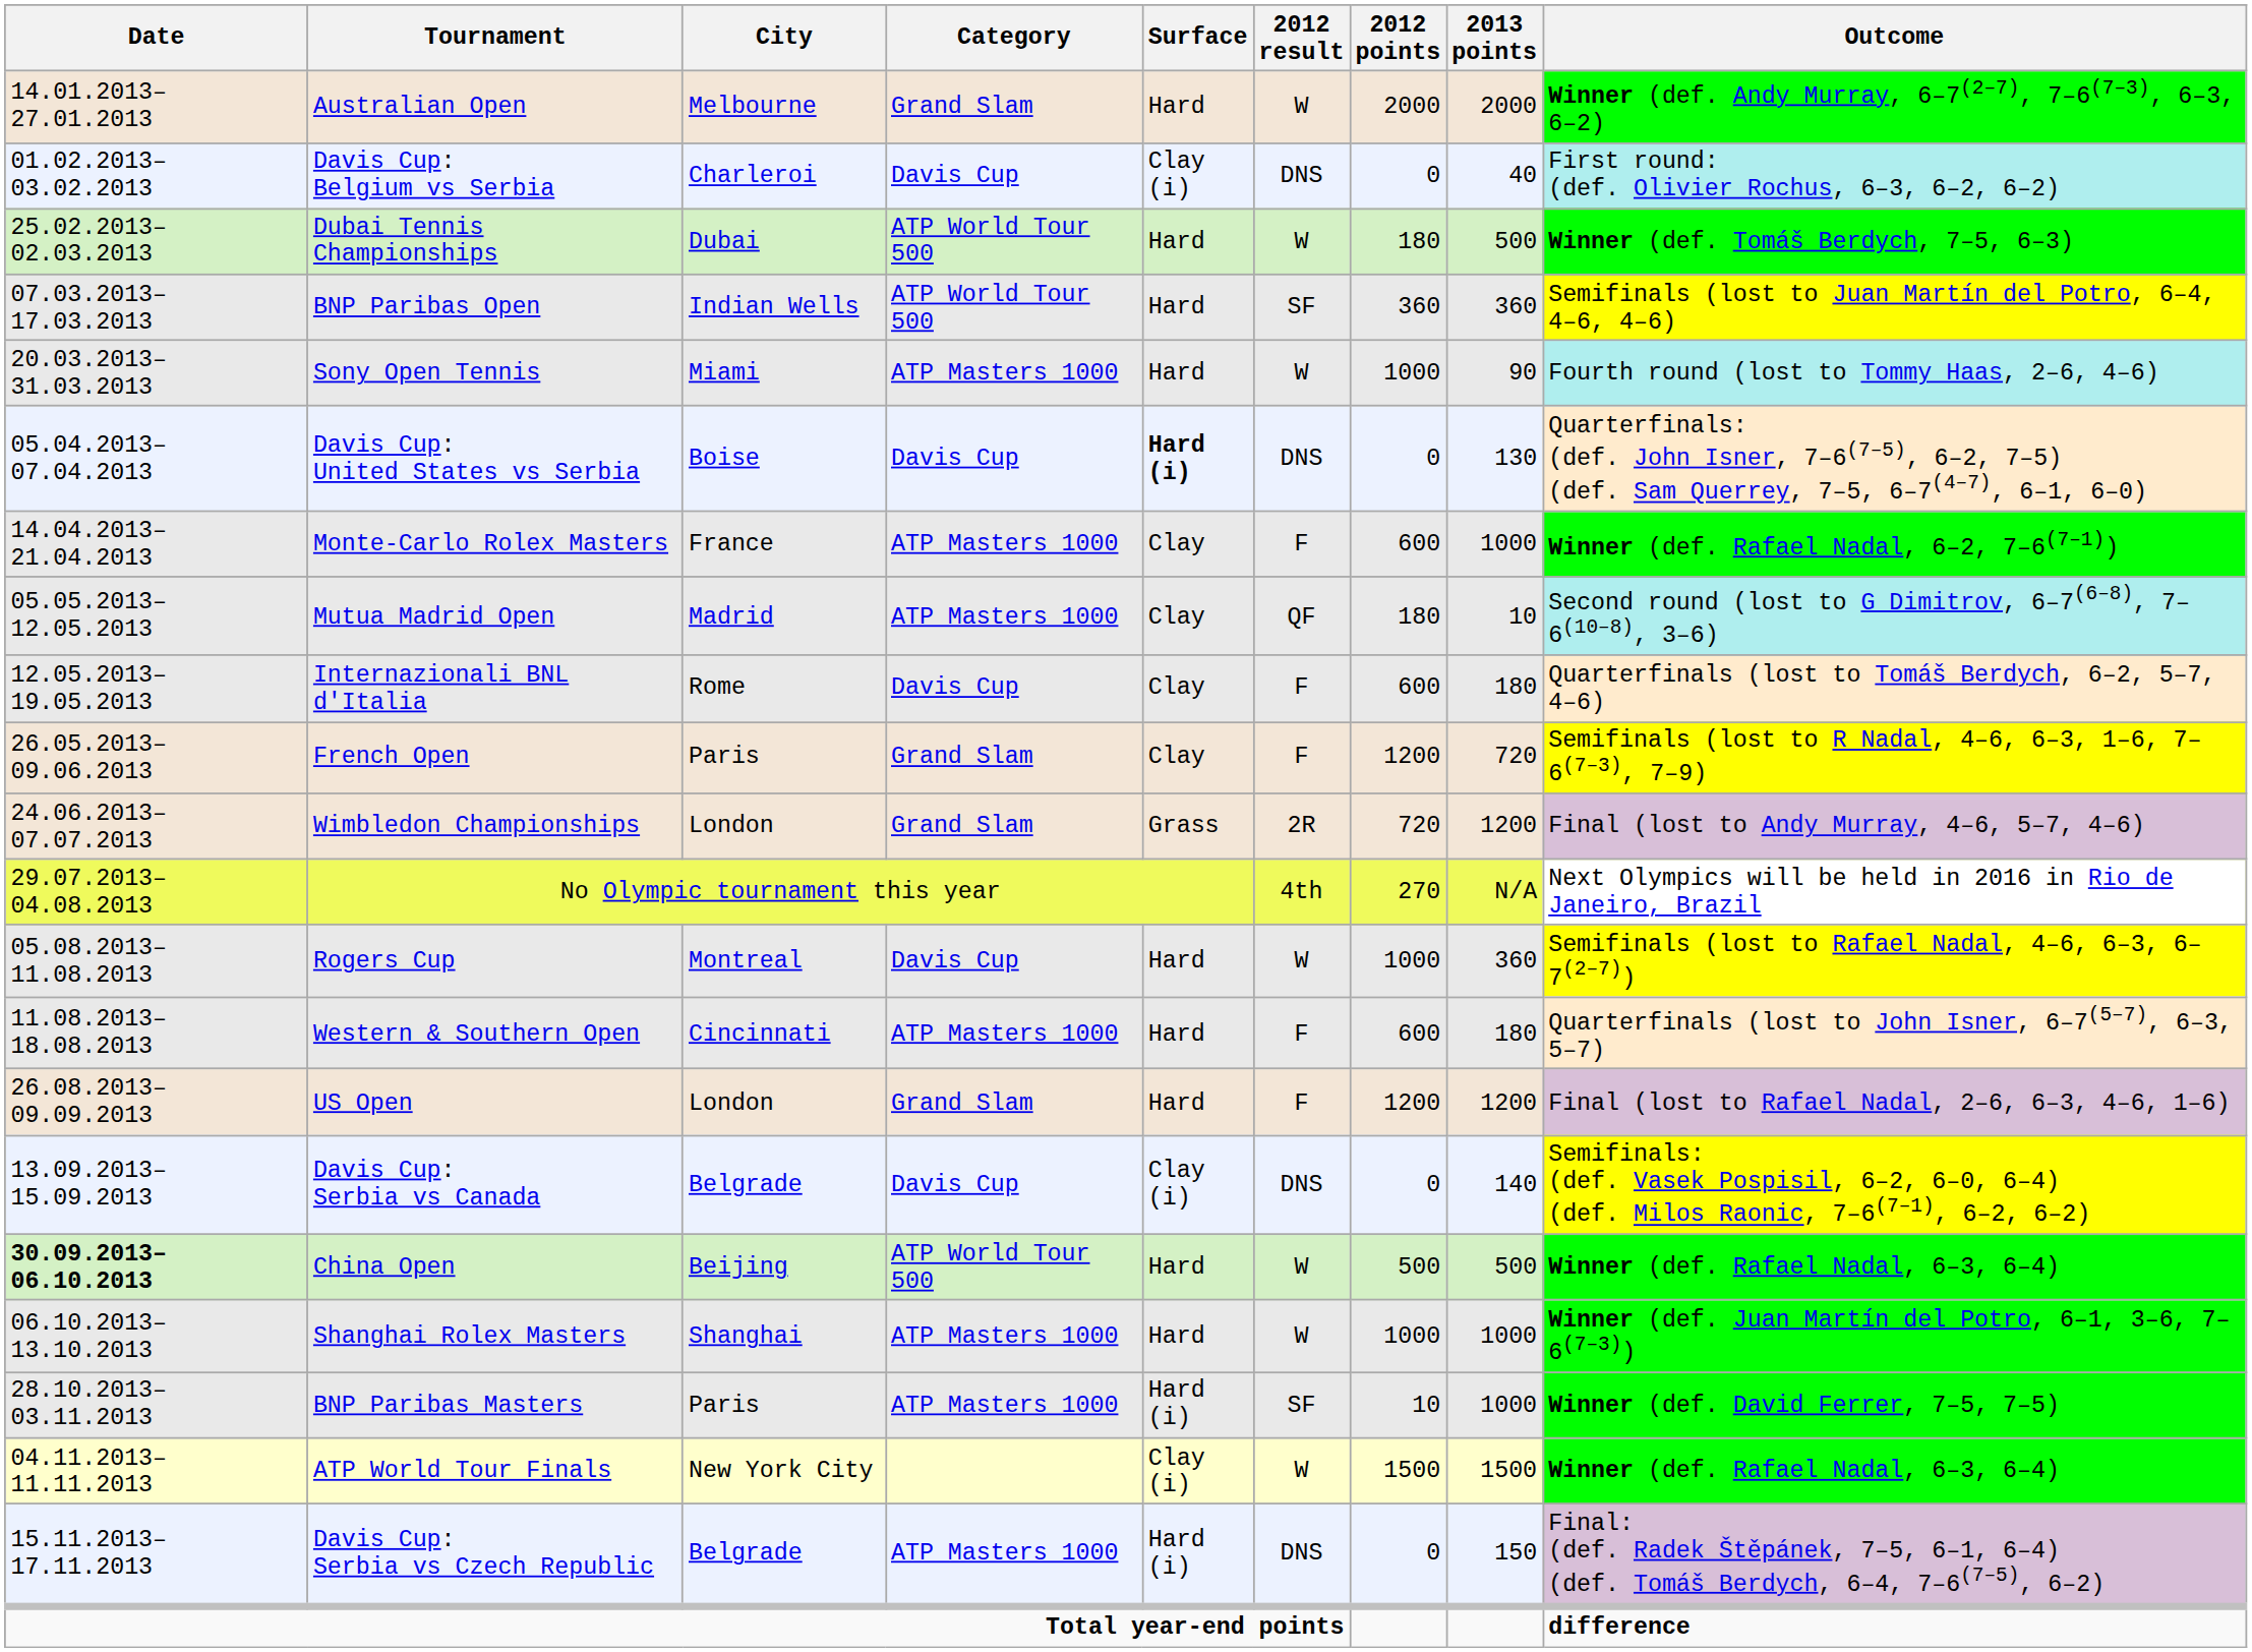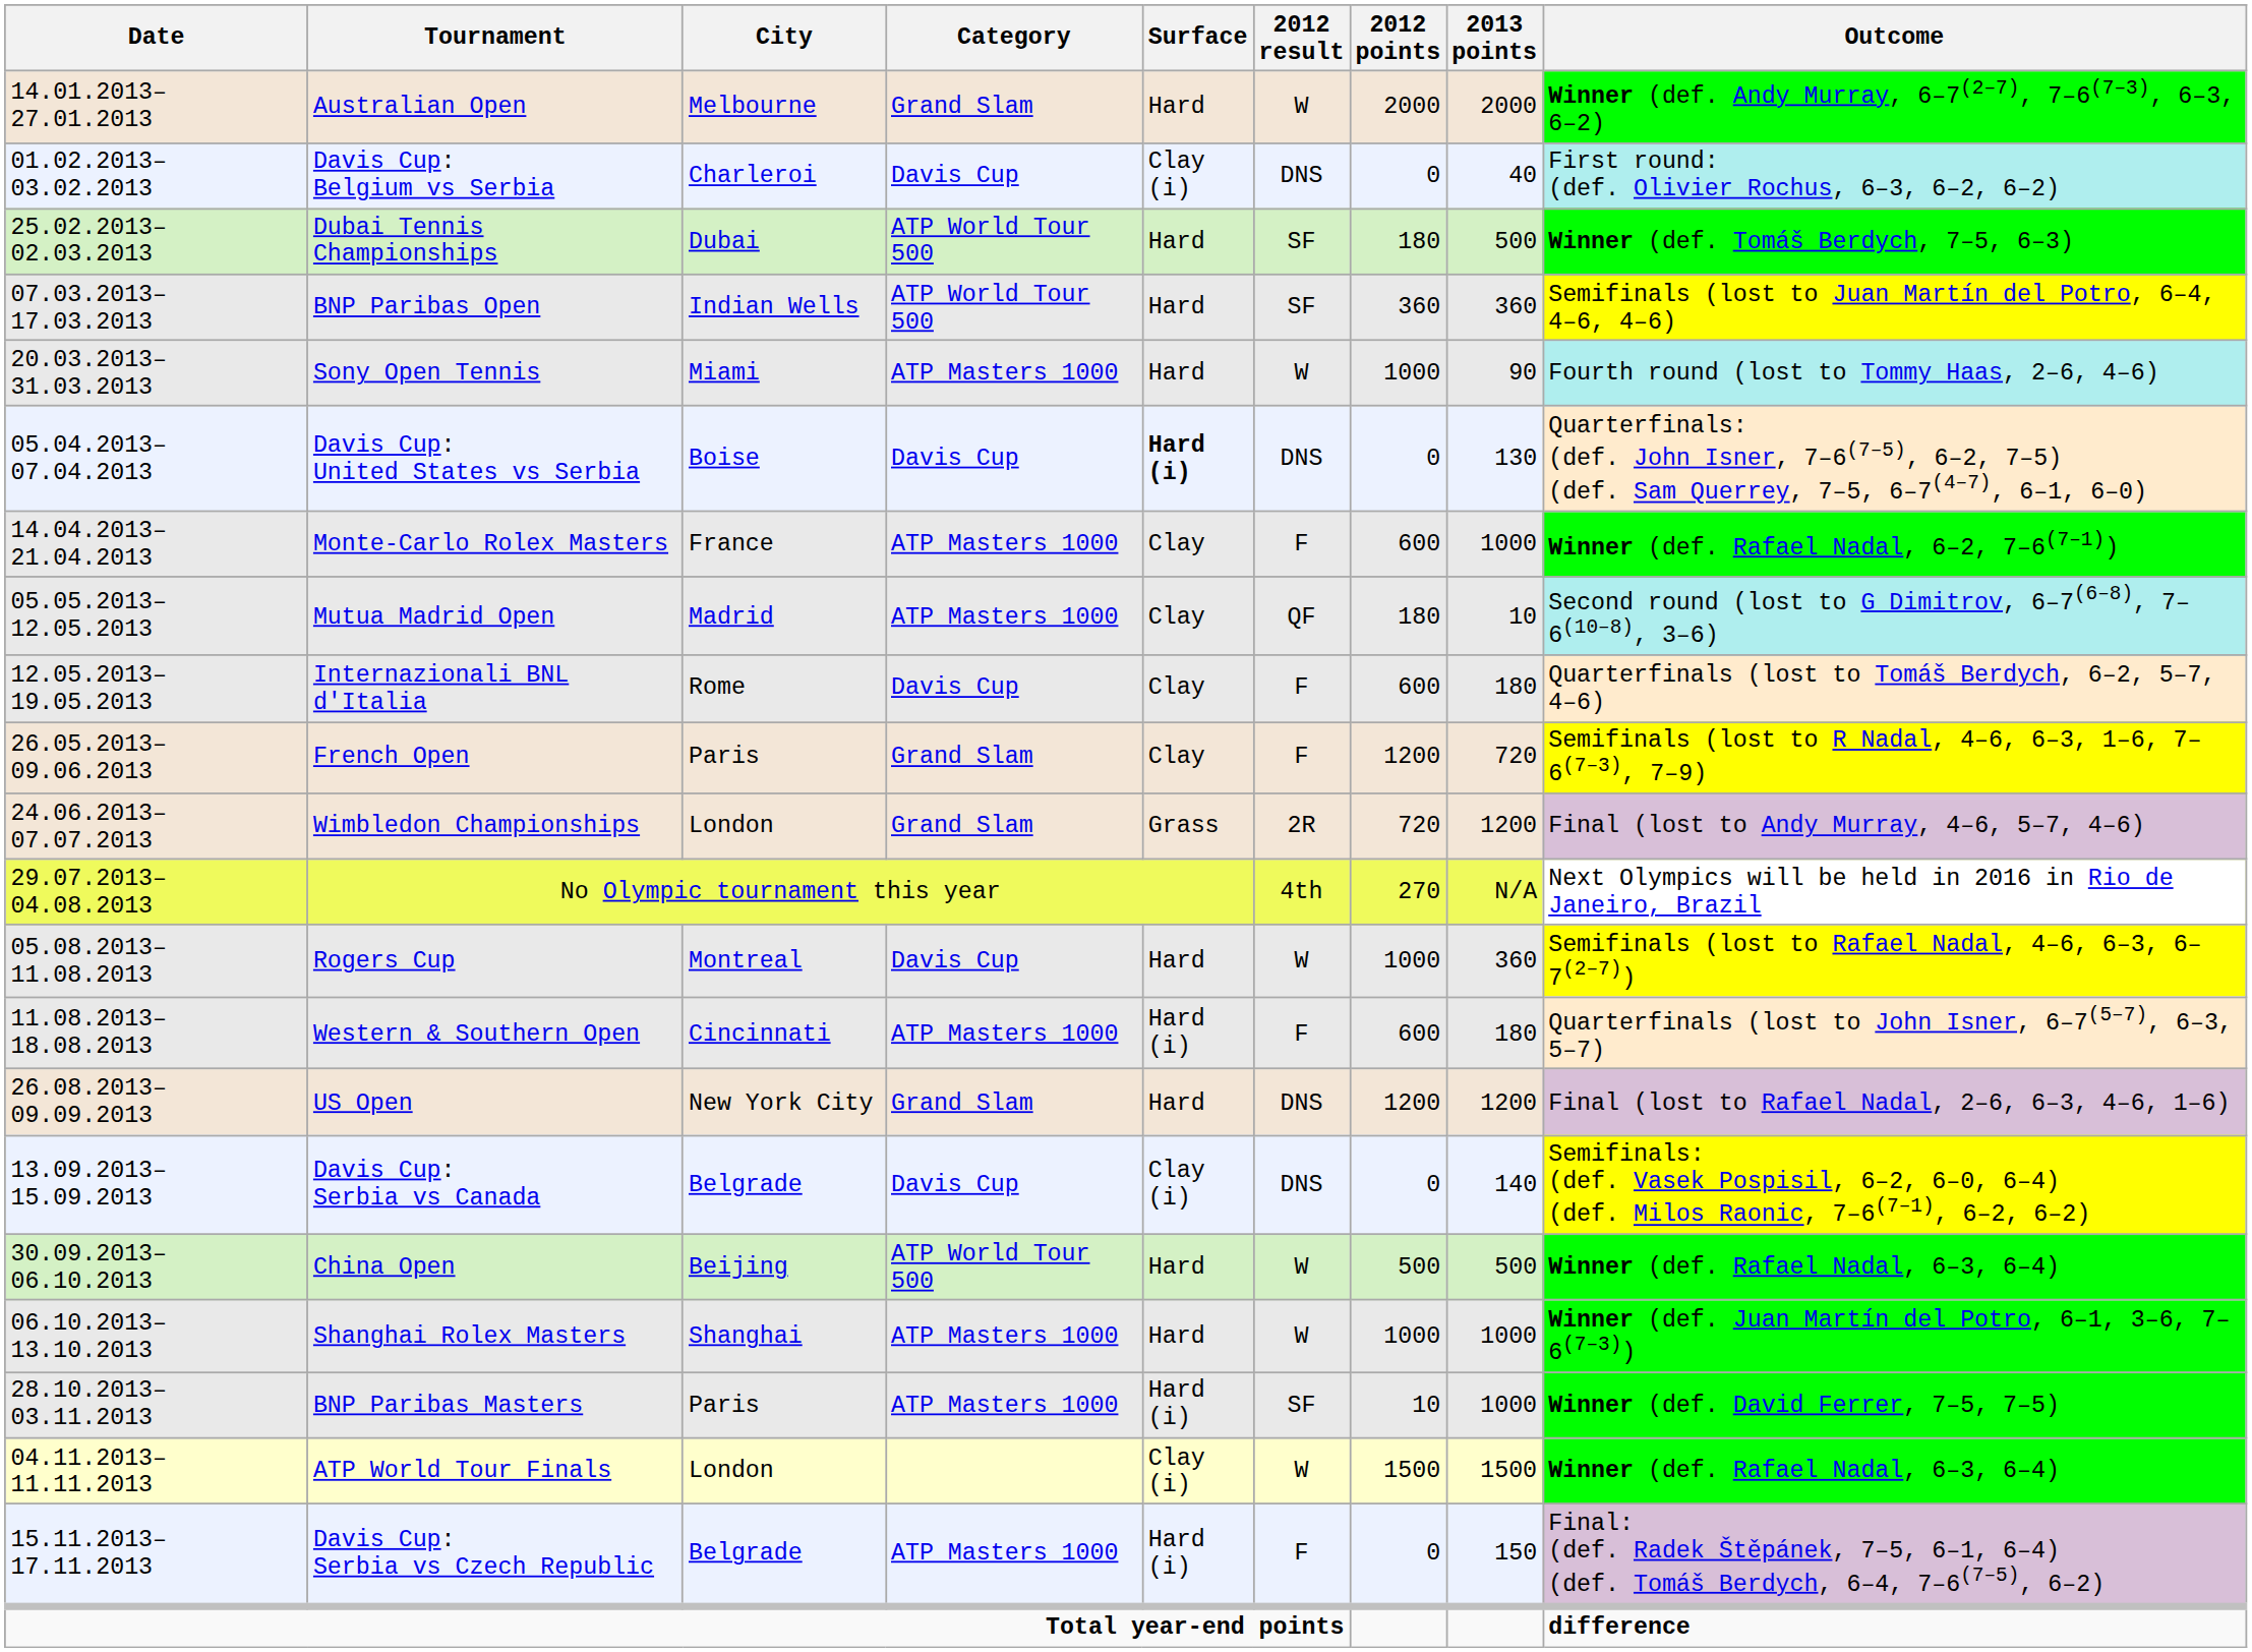Dubai Tennis Championships | 2012 result: W -> SF
Western & Southern Open | Surface: Hard -> Hard (i)
US Open | City: London -> New York City
US Open | 2012 result: F -> DNS
China Open | Date: bold -> normal
ATP World Tour Finals | City: New York City -> London
Davis Cup: Serbia vs Czech Republic | 2012 result: DNS -> F
